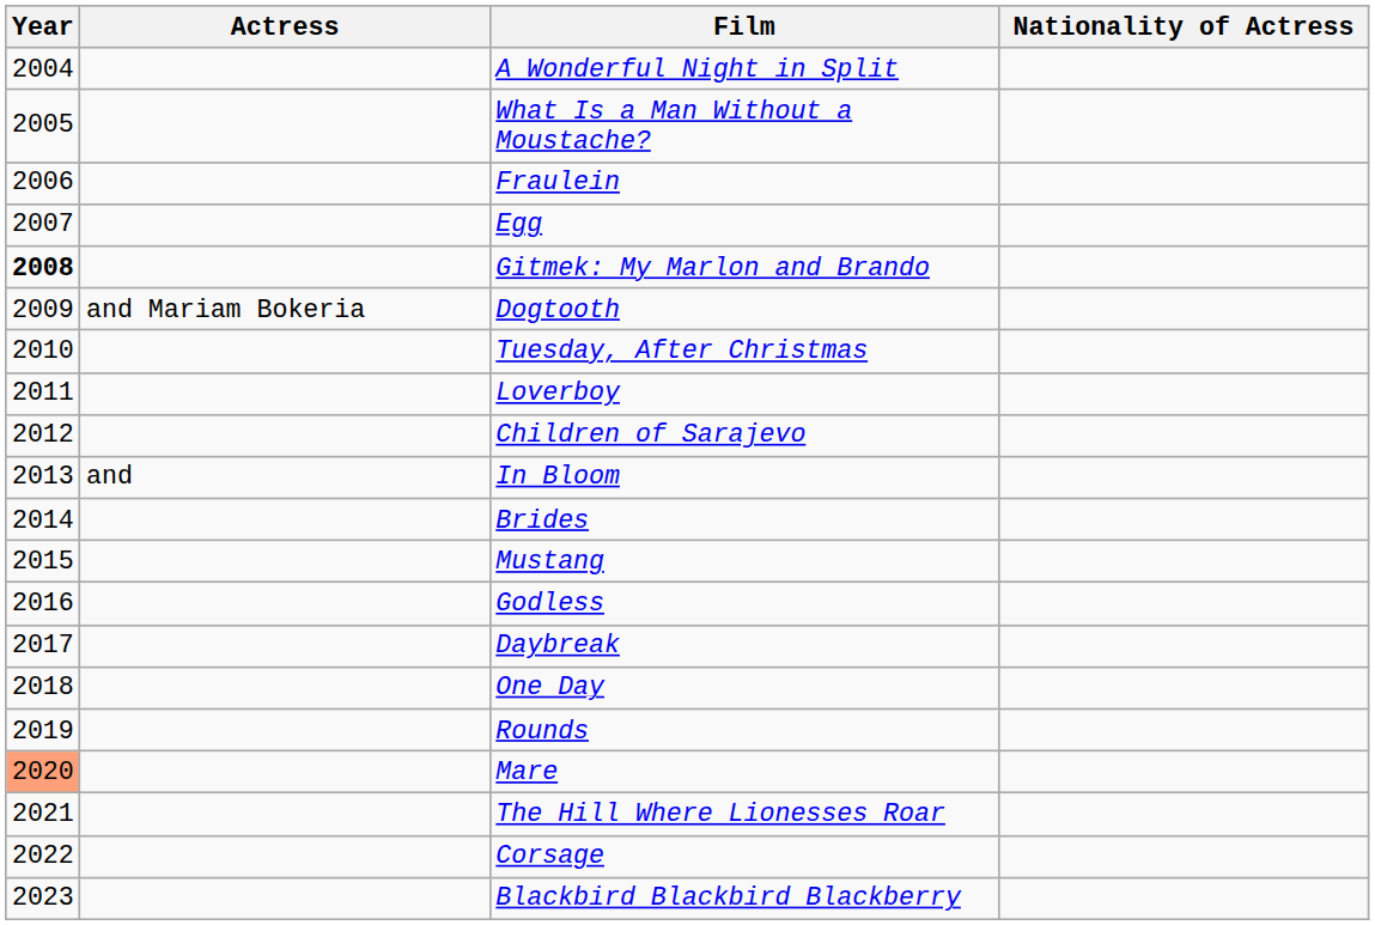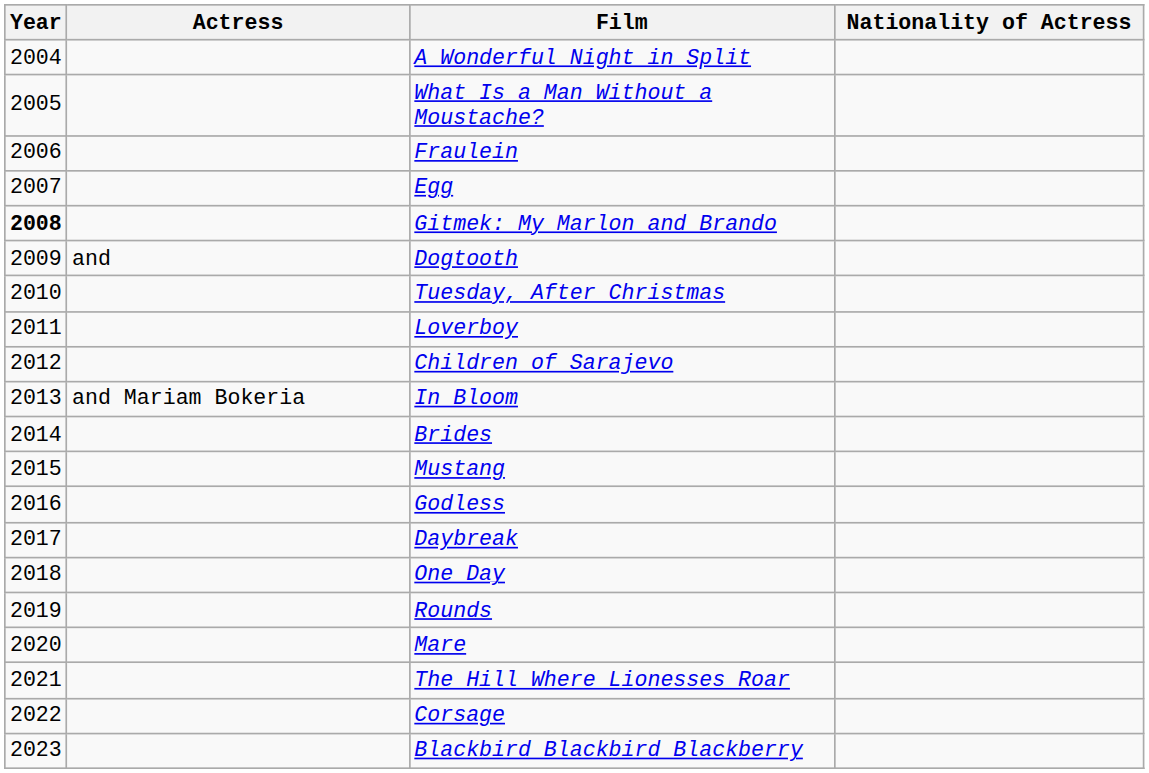Dogtooth | Actress: and Mariam Bokeria -> and
In Bloom | Actress: and -> and Mariam Bokeria
Mare | Year: lightsalmon background -> no background
